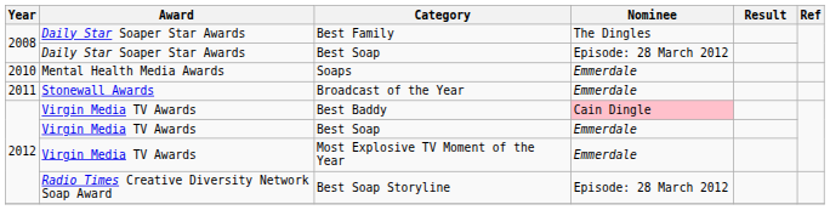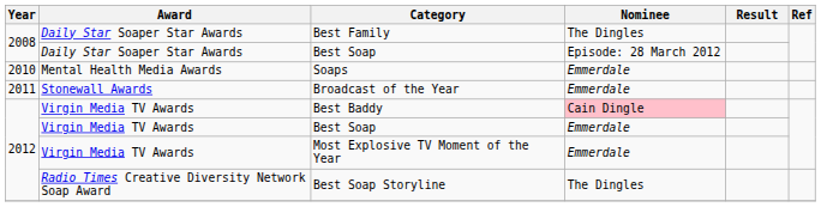Best Soap Storyline | Nominee: Episode: 28 March 2012 -> The Dingles
